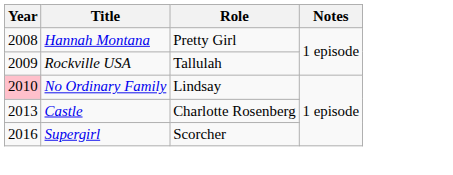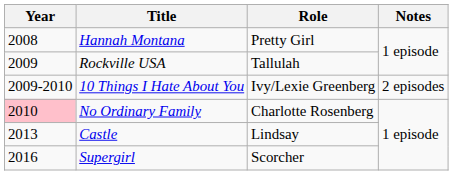+ row: 2009-2010 | 10 Things I Hate About You | Ivy/Lexie Greenberg | 2 episodes
No Ordinary Family | Role: Lindsay -> Charlotte Rosenberg
Castle | Role: Charlotte Rosenberg -> Lindsay
